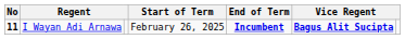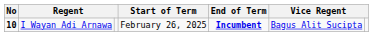I Wayan Adi Arnawa | No: 11 -> 10
I Wayan Adi Arnawa | column 6: bold -> normal
